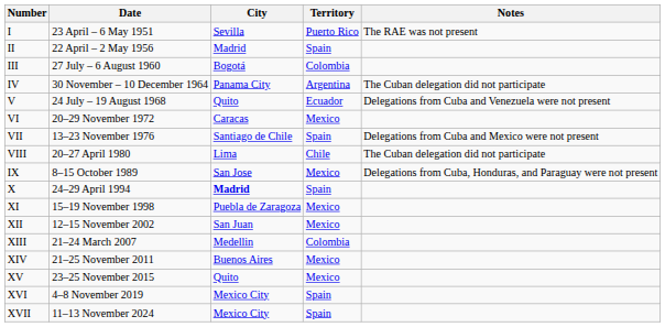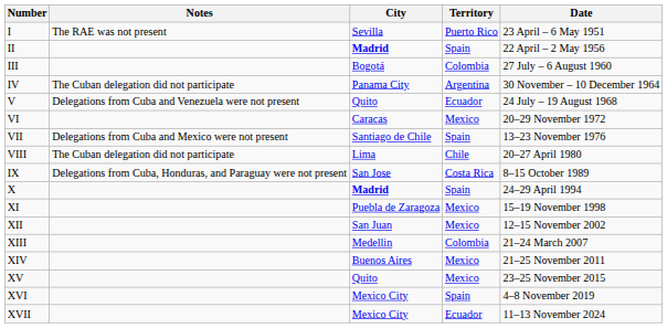columns swapped: Date <-> Notes
II | City: normal -> bold
IX | Territory: Mexico -> Costa Rica
XVII | Territory: Spain -> Ecuador
